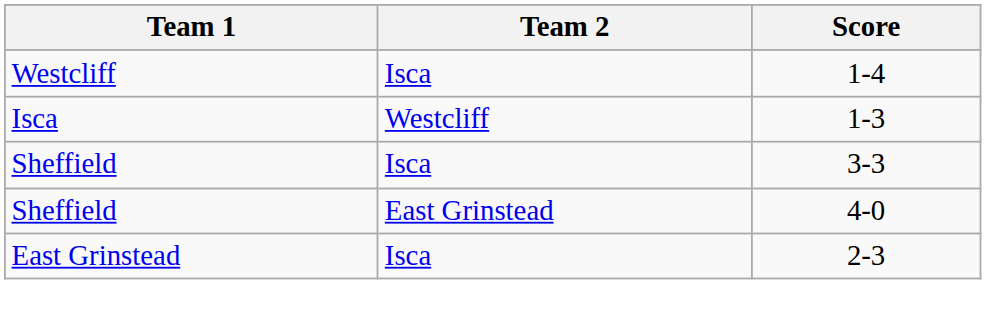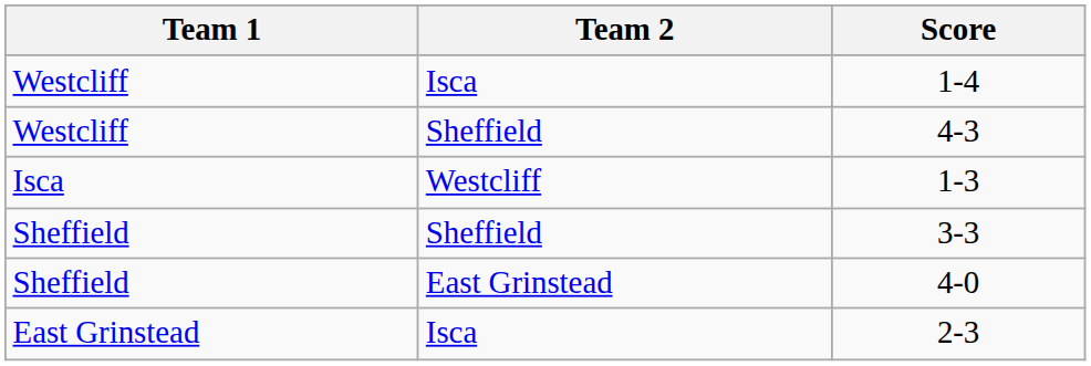+ row: Westcliff | Sheffield | 4-3
3-3 | Team 2: Isca -> Sheffield
